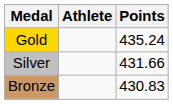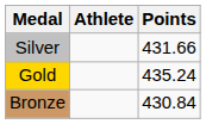rows swapped: Gold <-> Silver
Bronze | Points: 430.83 -> 430.84
